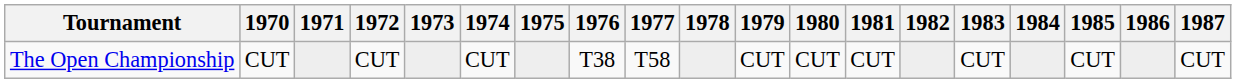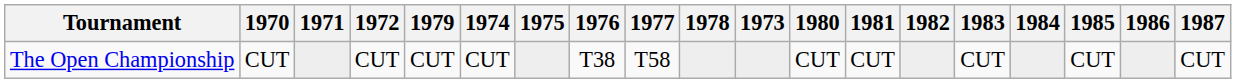columns swapped: 1973 <-> 1979
